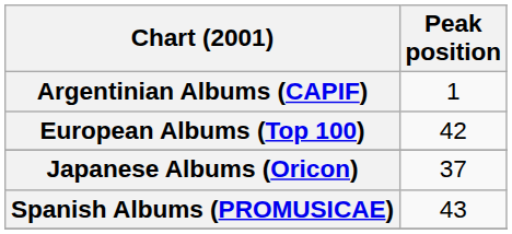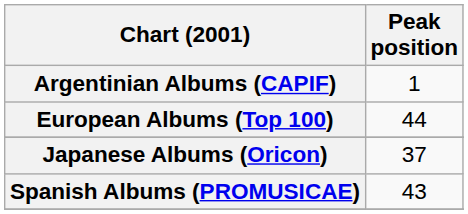European Albums (Top 100) | Peak position: 42 -> 44
